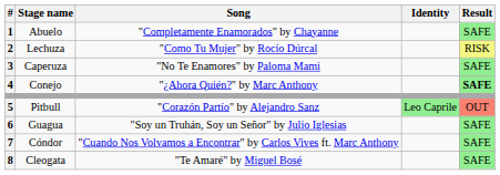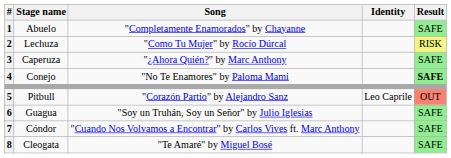Caperuza | Song: "No Te Enamores" by Paloma Mami -> "¿Ahora Quién?" by Marc Anthony
Conejo | Song: "¿Ahora Quién?" by Marc Anthony -> "No Te Enamores" by Paloma Mami
Pitbull | Identity: lightgreen background -> no background
